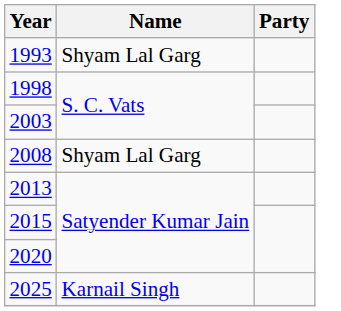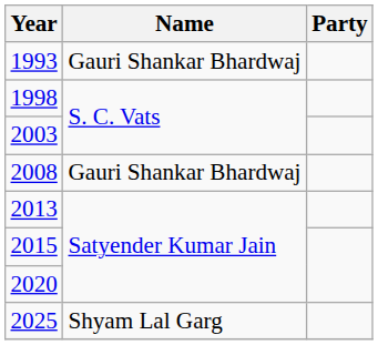1993 | Name: Shyam Lal Garg -> Gauri Shankar Bhardwaj
2008 | Name: Shyam Lal Garg -> Gauri Shankar Bhardwaj
2025 | Name: Karnail Singh -> Shyam Lal Garg
